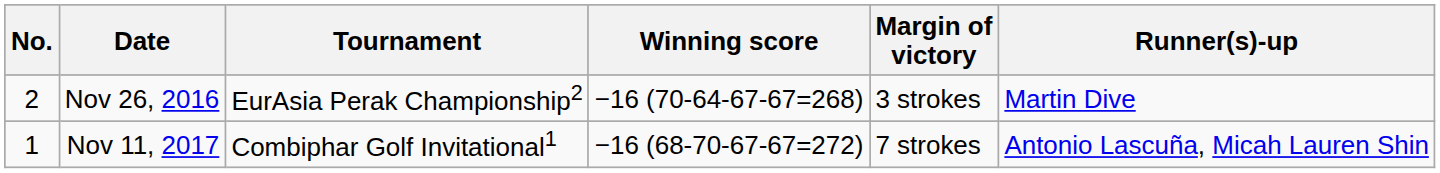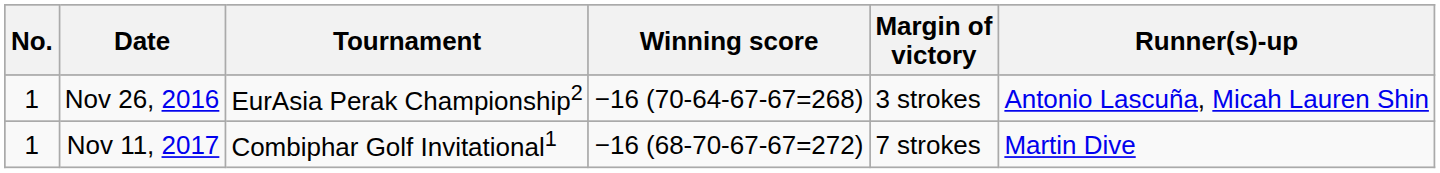Nov 26, 2016 | No.: 2 -> 1
Nov 26, 2016 | Runner(s)-up: Martin Dive -> Antonio Lascuña, Micah Lauren Shin
Nov 11, 2017 | Runner(s)-up: Antonio Lascuña, Micah Lauren Shin -> Martin Dive
